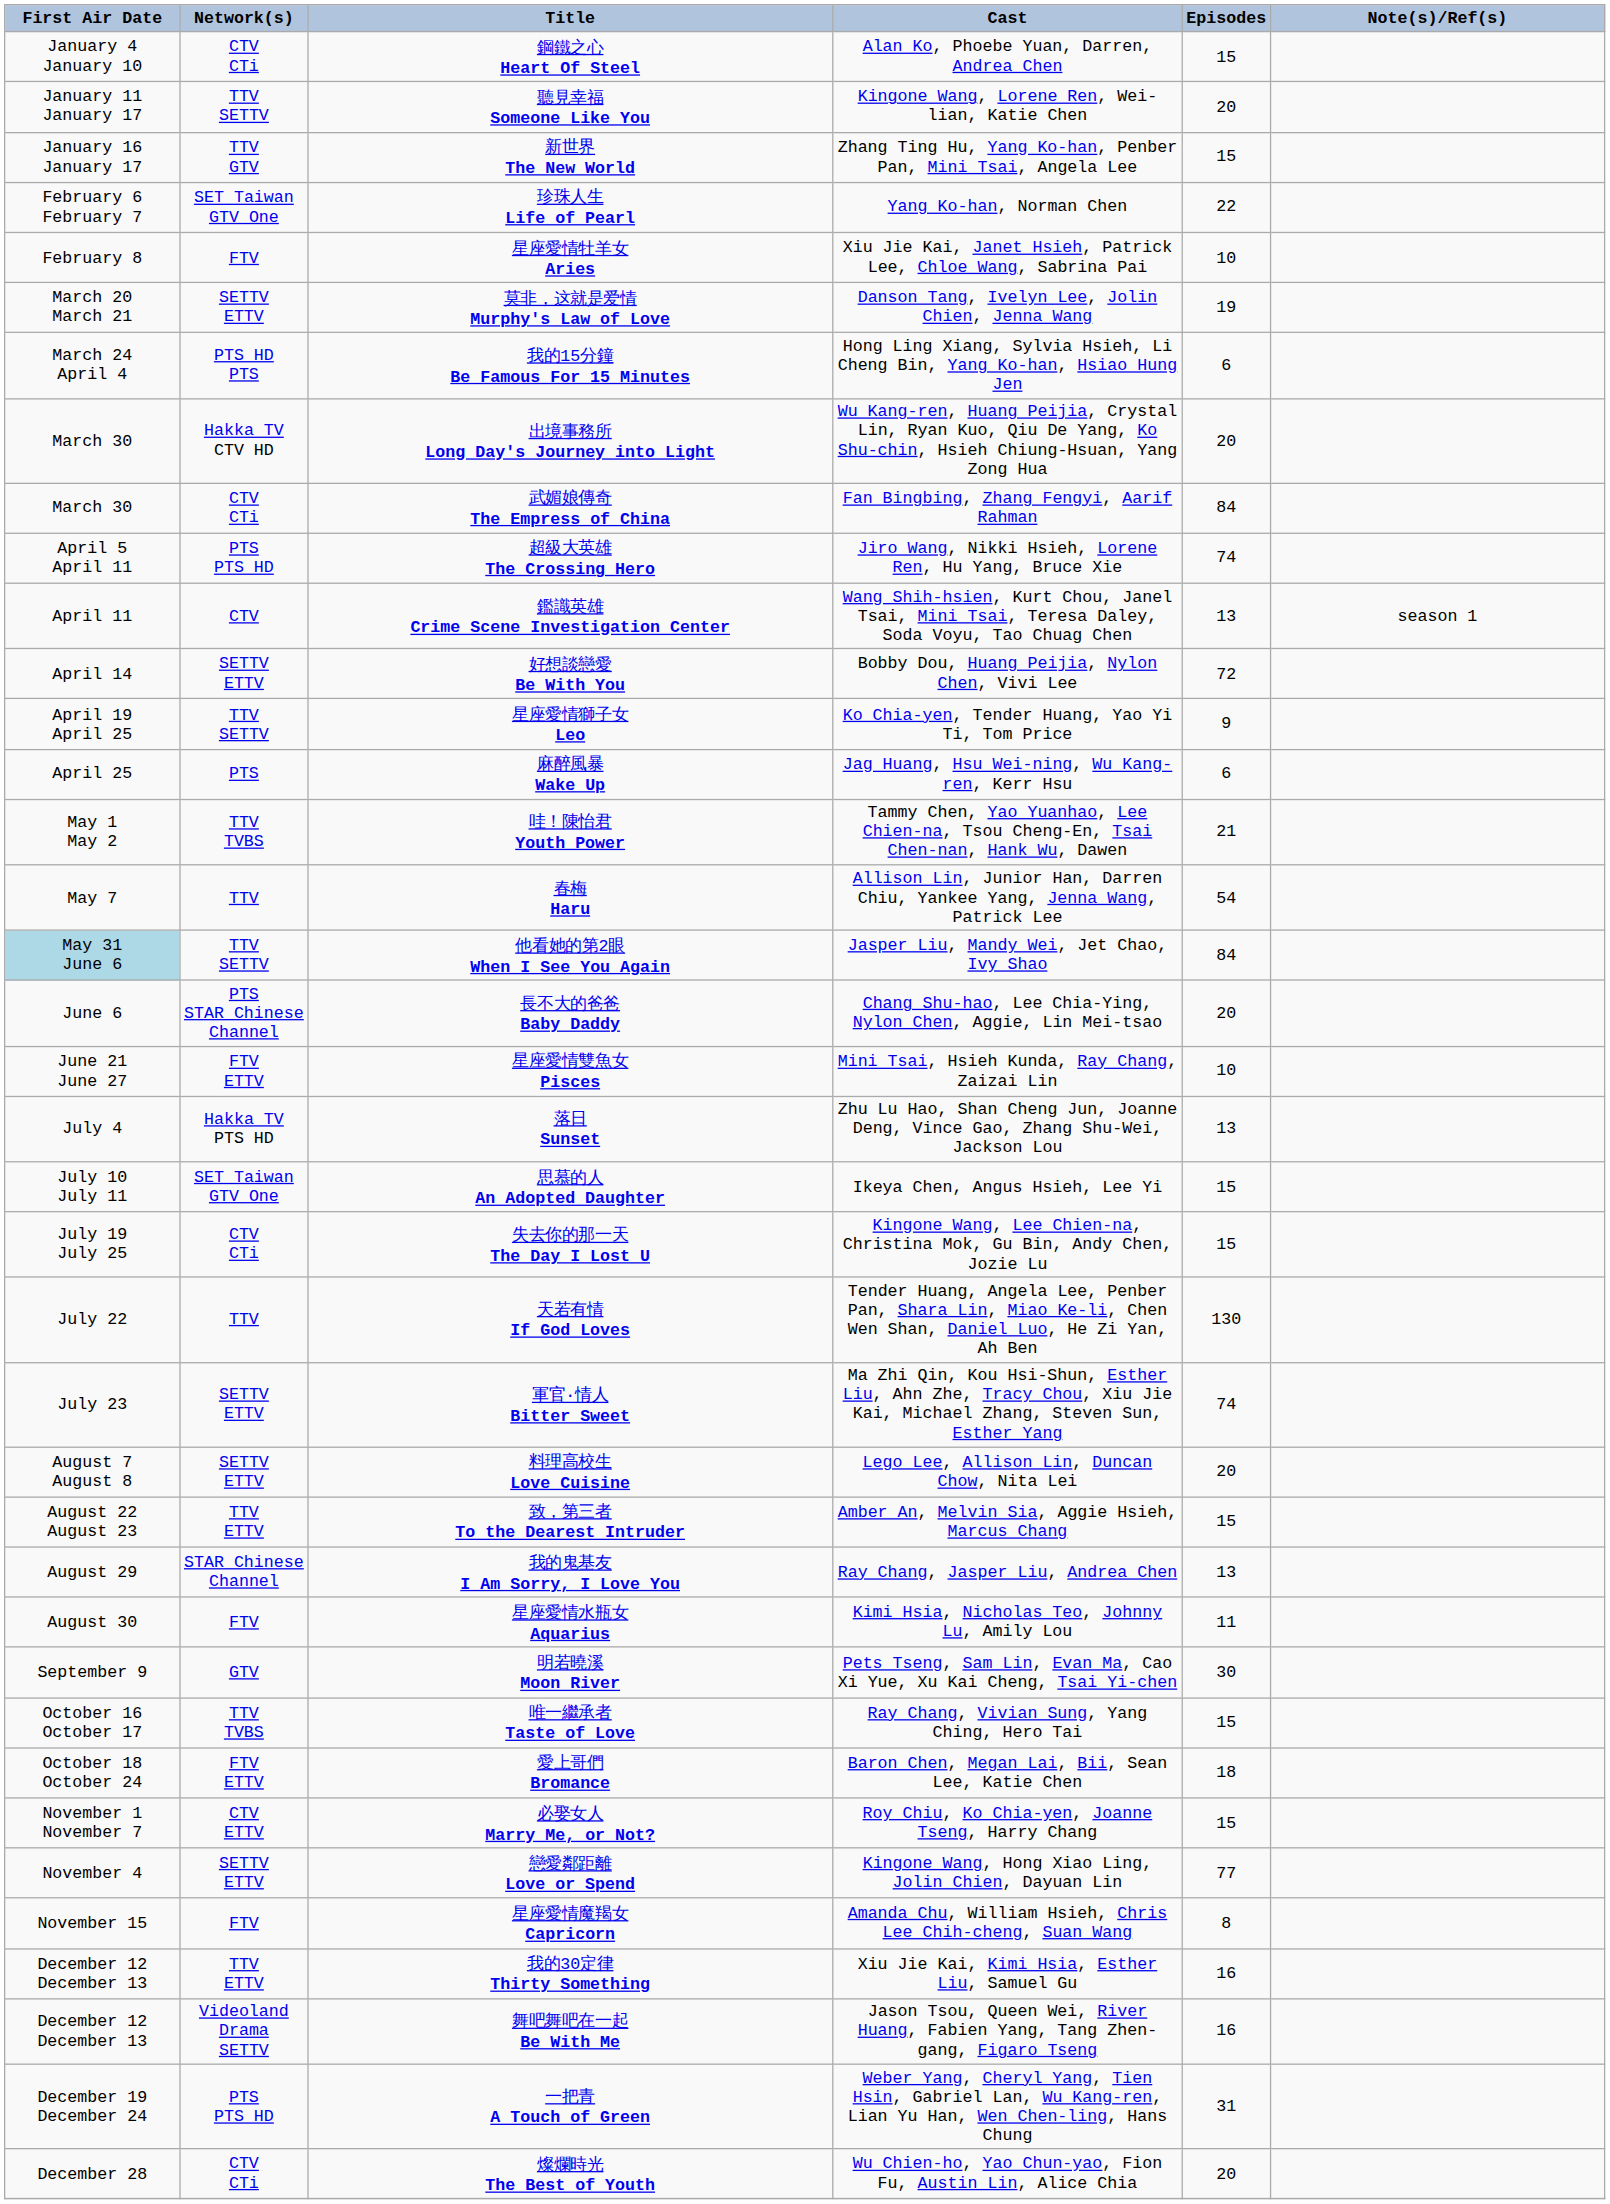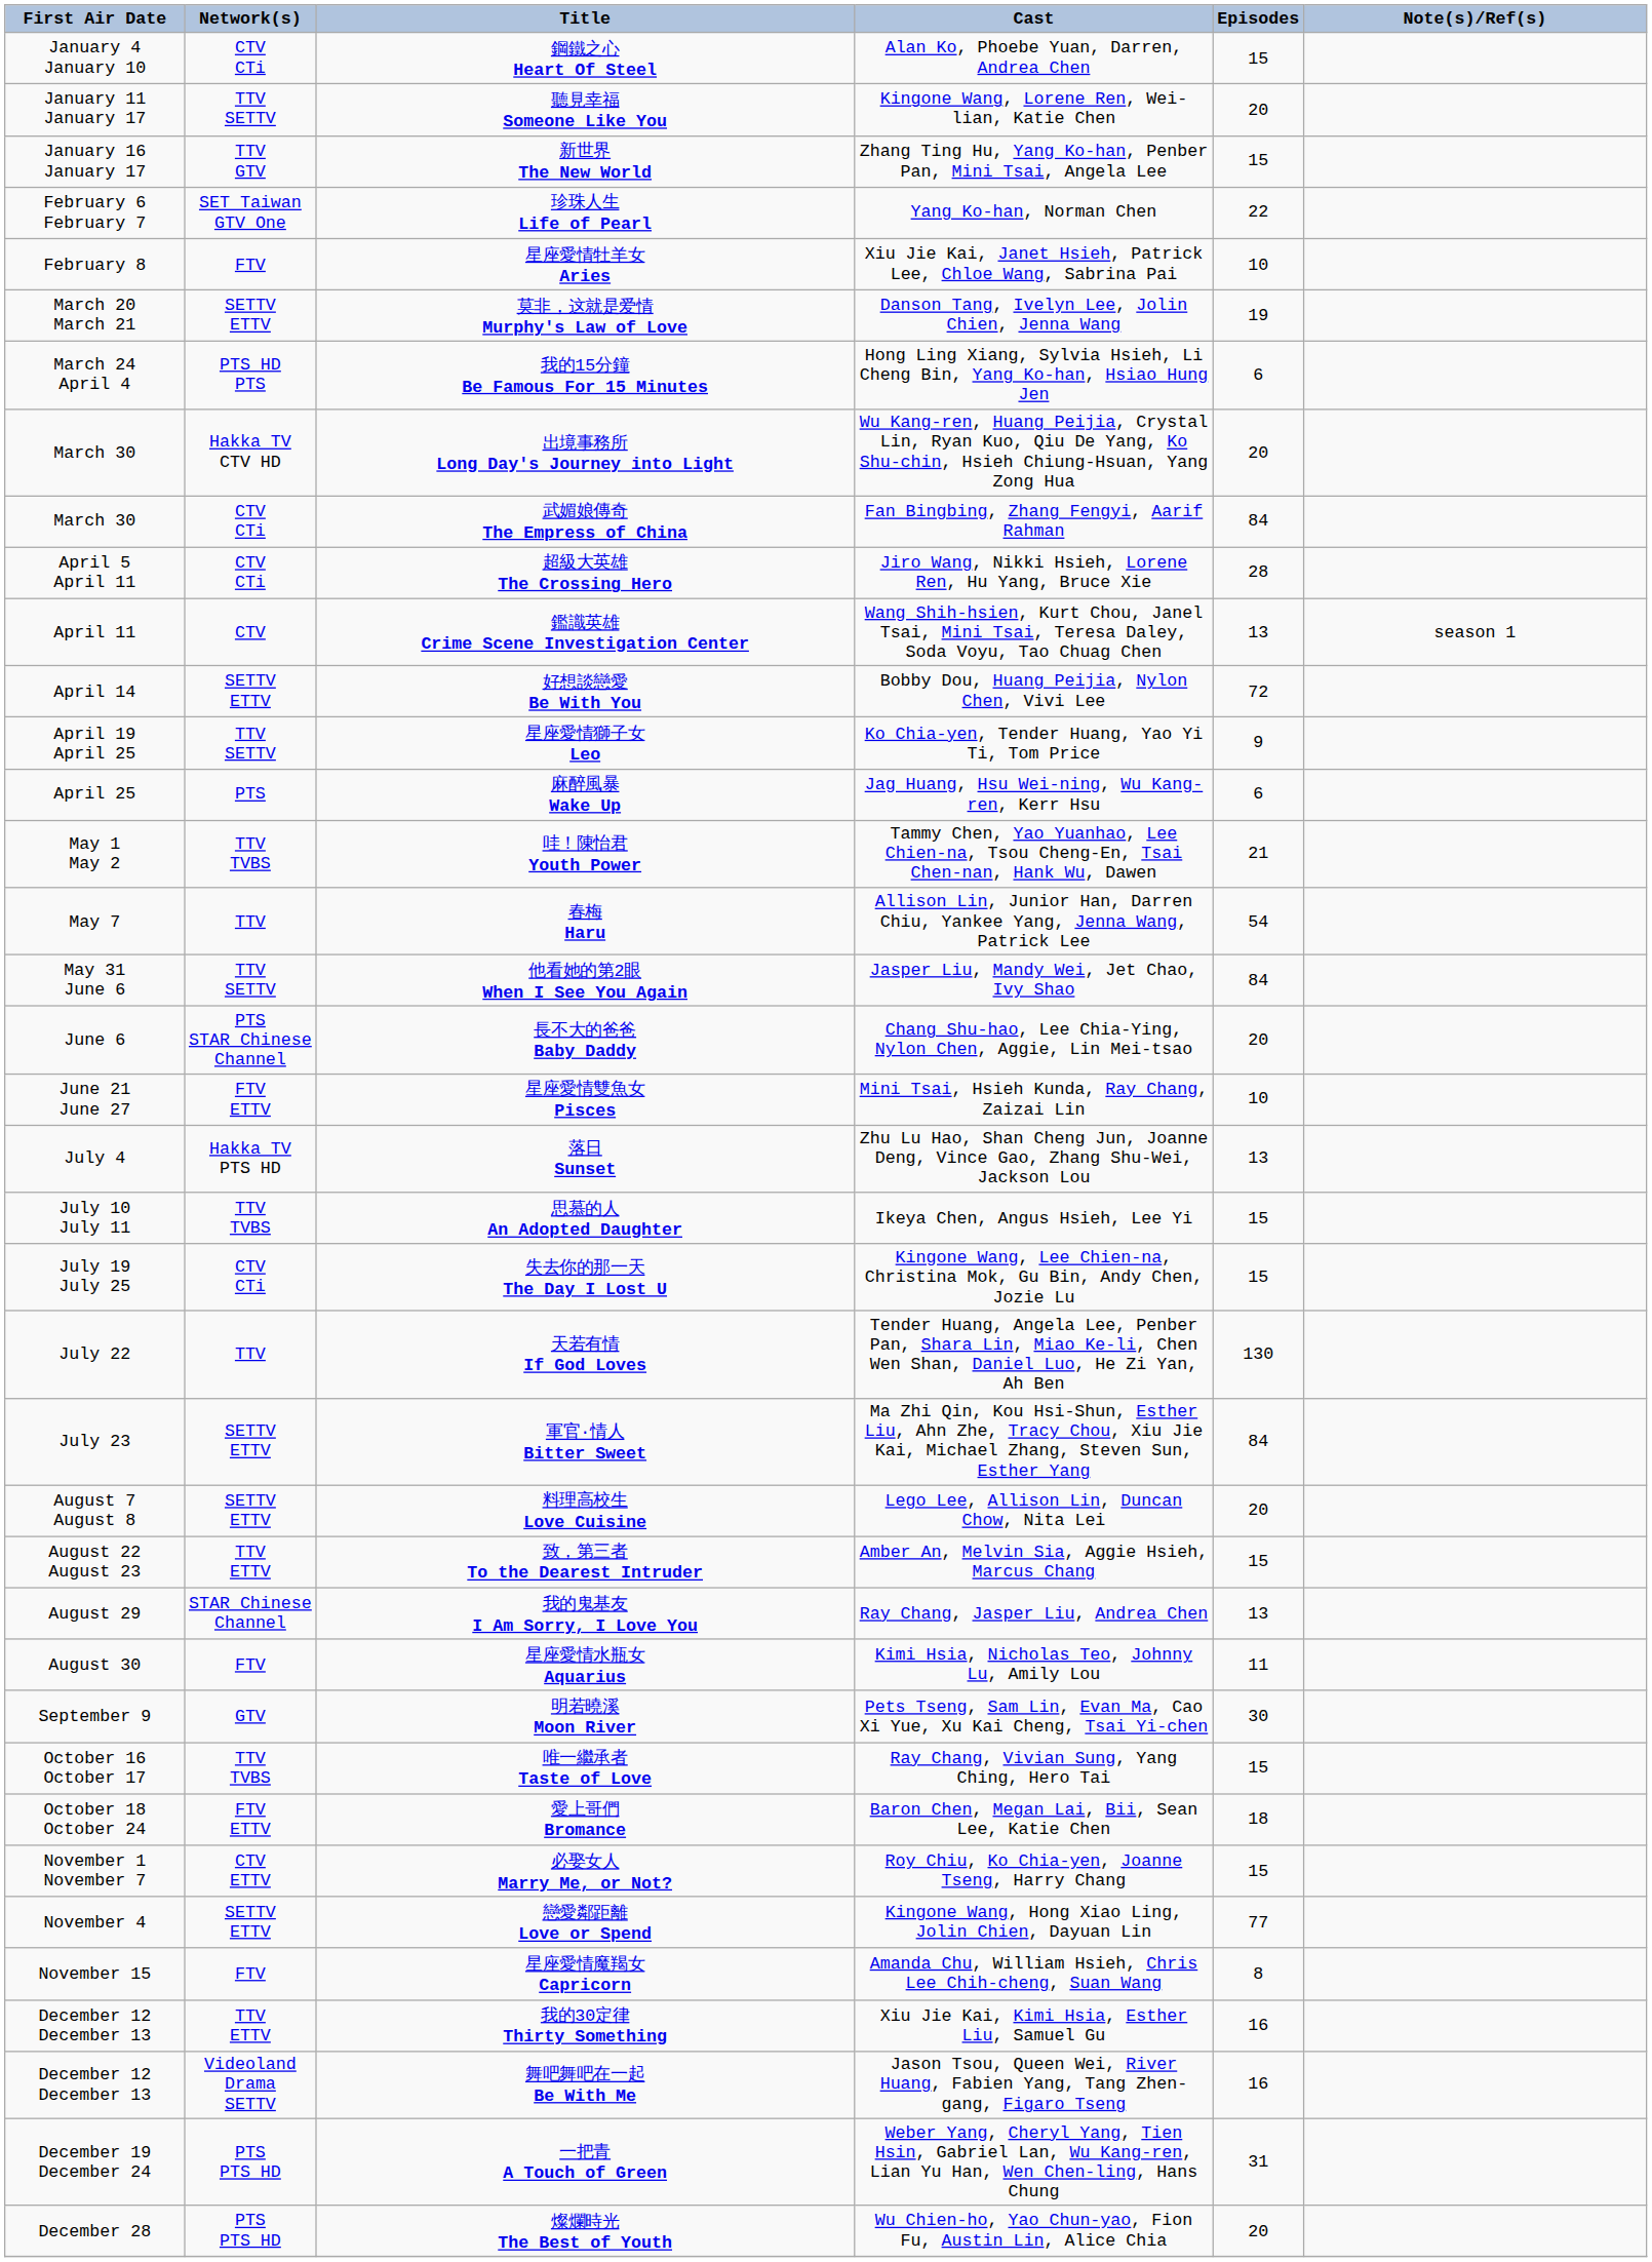超級大英雄 The Crossing Hero | Network(s): PTS PTS HD -> CTV CTi
超級大英雄 The Crossing Hero | Episodes: 74 -> 28
他看她的第2眼 When I See You Again | First Air Date: lightblue background -> no background
思慕的人 An Adopted Daughter | Network(s): SET Taiwan GTV One -> TTV TVBS
軍官·情人 Bitter Sweet | Episodes: 74 -> 84
燦爛時光 The Best of Youth | Network(s): CTV CTi -> PTS PTS HD
